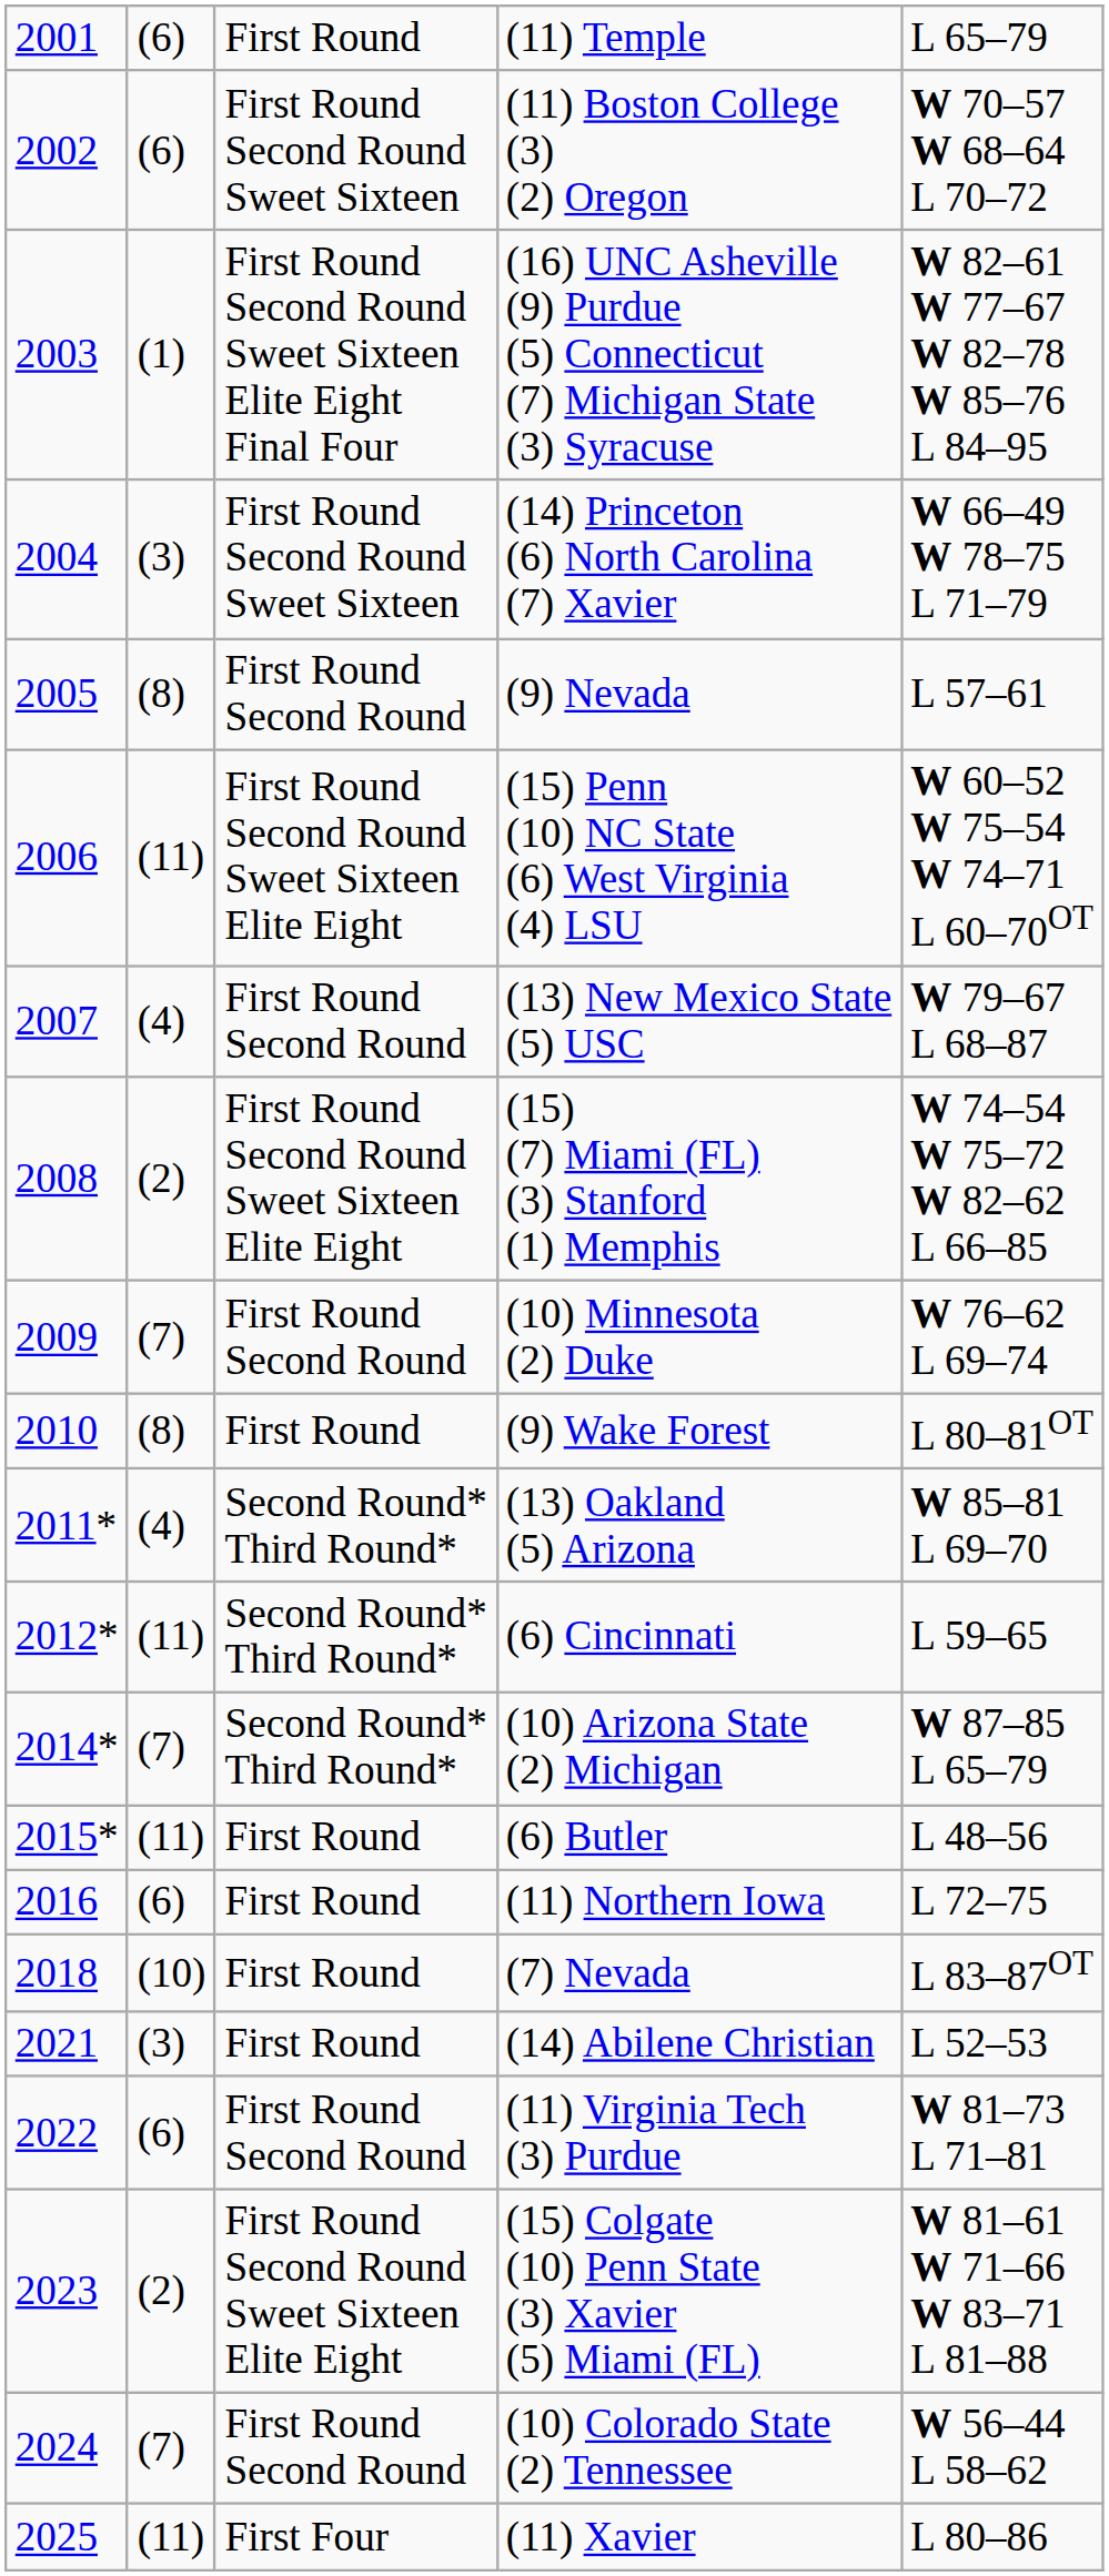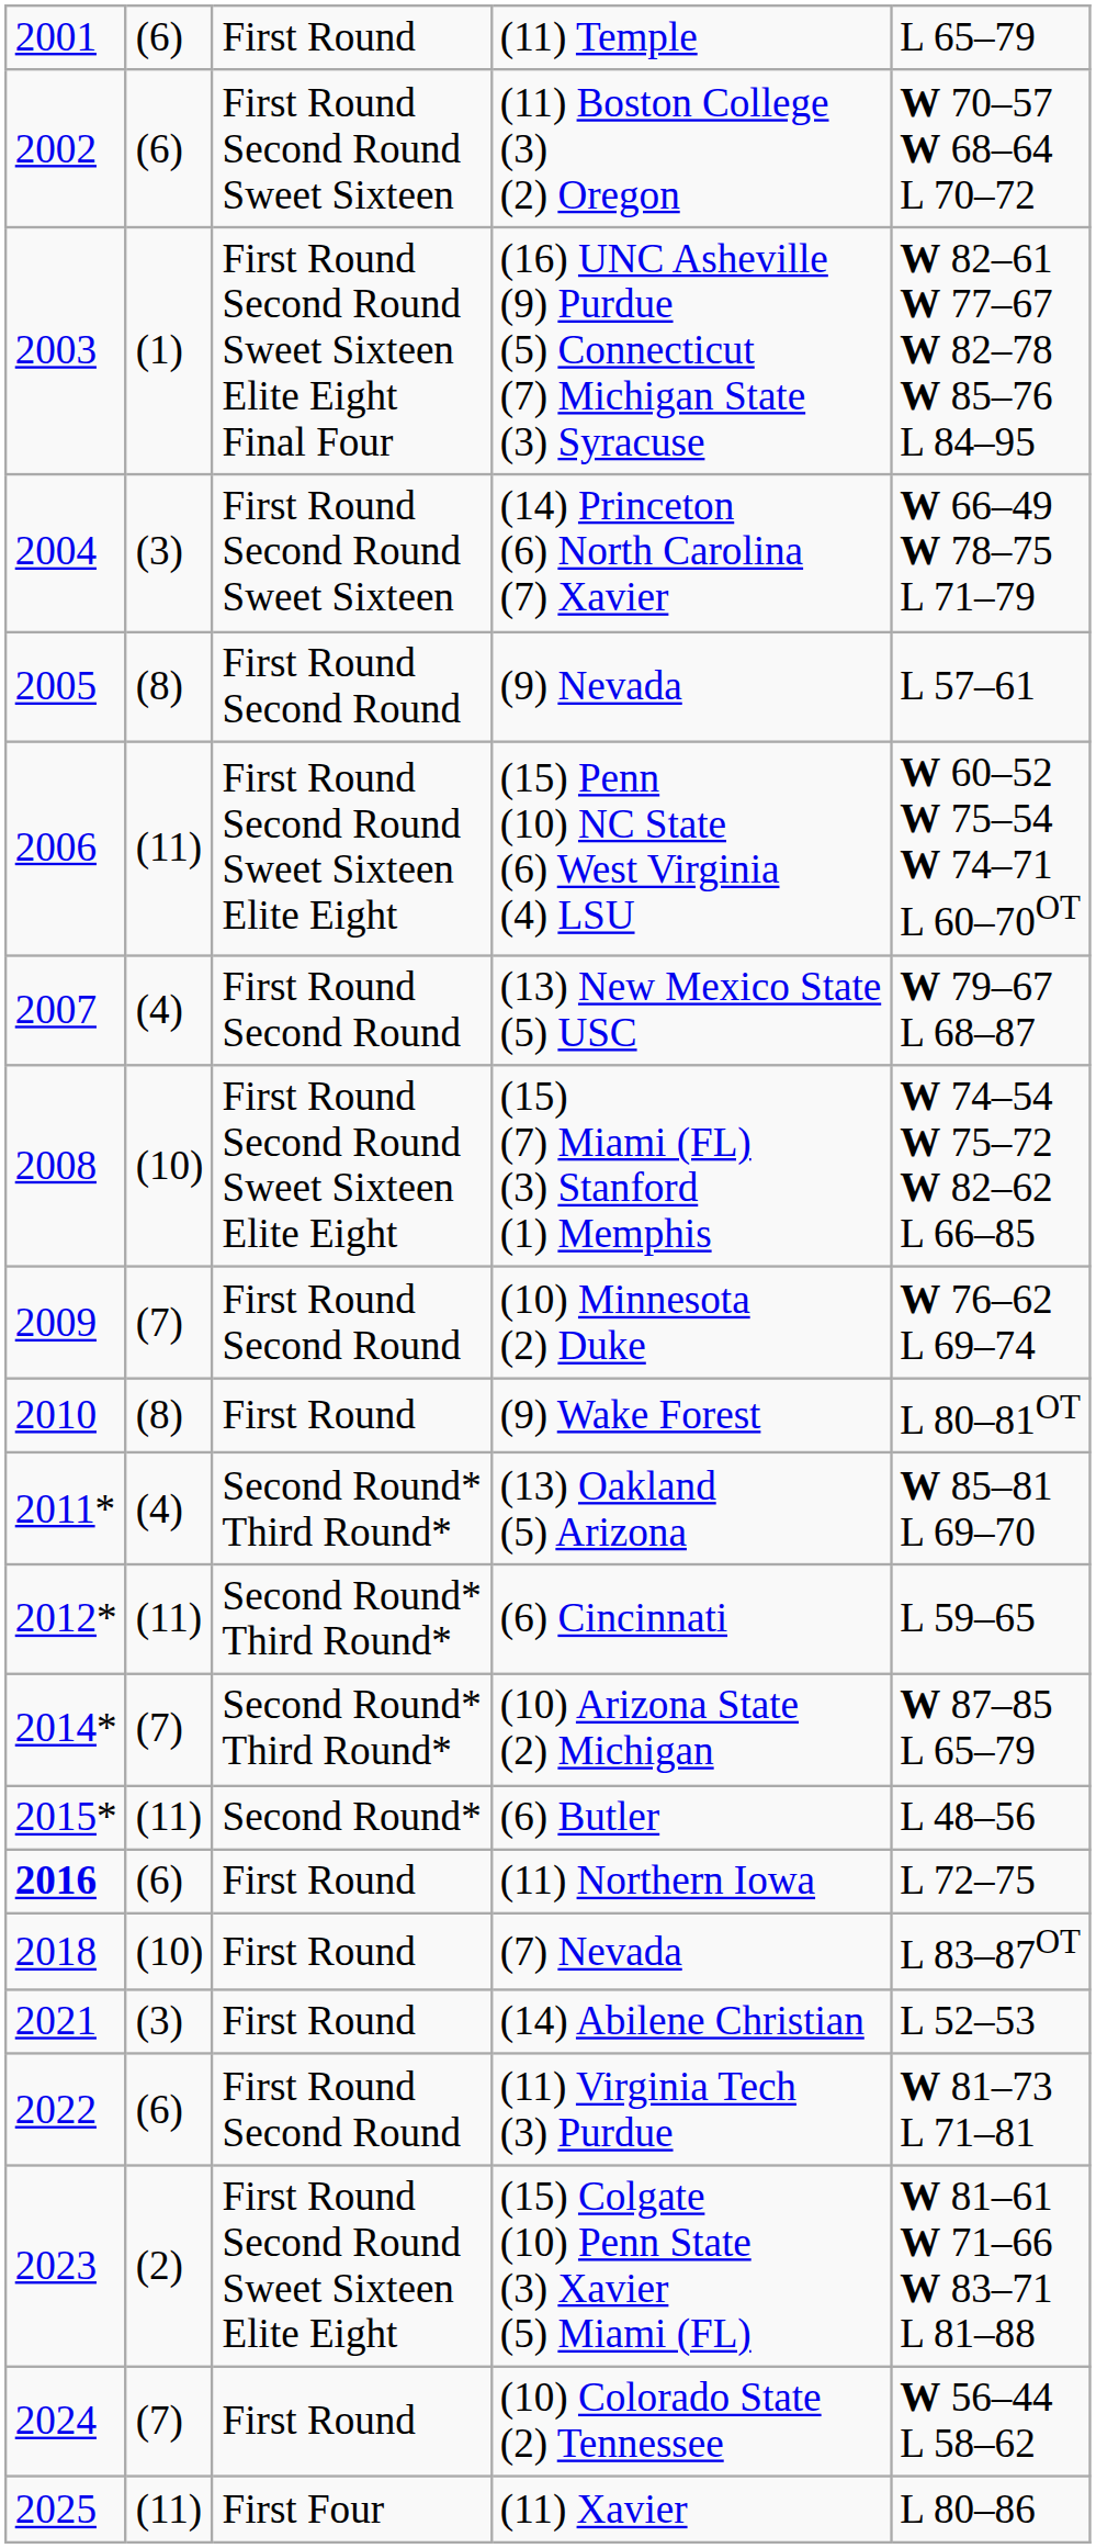(15) (7) Miami (FL) (3) Stanford (1) Memphis | column 2: (2) -> (10)
(6) Butler | column 3: First Round -> Second Round*
(11) Northern Iowa | column 1: normal -> bold
(10) Colorado State (2) Tennessee | column 3: First Round Second Round -> First Round
